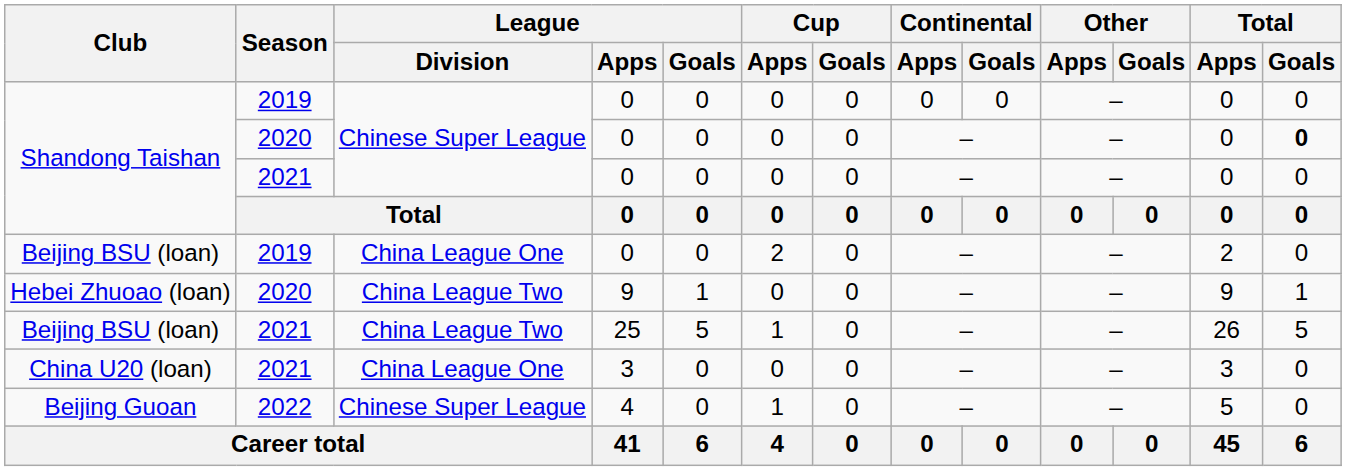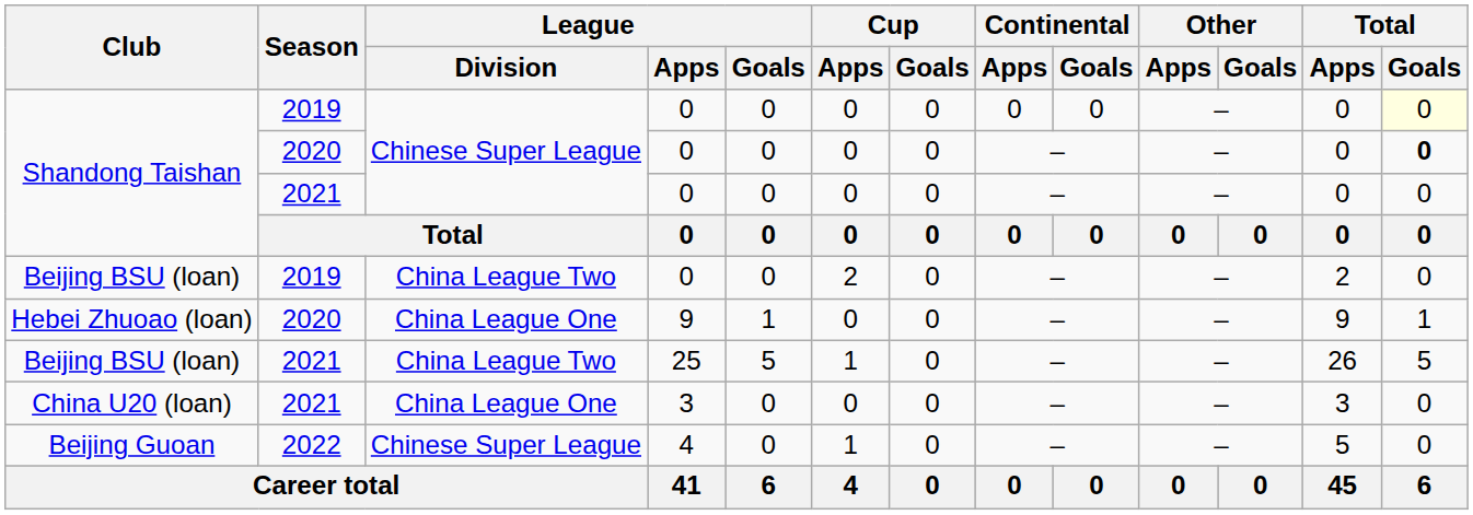Shandong Taishan / 2019 | Total / Goals: no background -> lightyellow background
Beijing BSU (loan) / 2019 | League / Division: China League One -> China League Two
Hebei Zhuoao (loan) | League / Division: China League Two -> China League One
